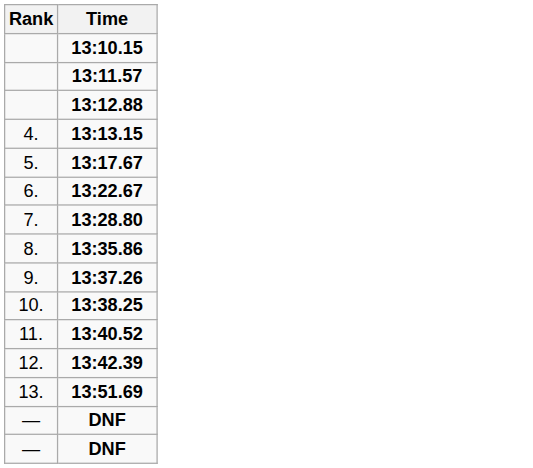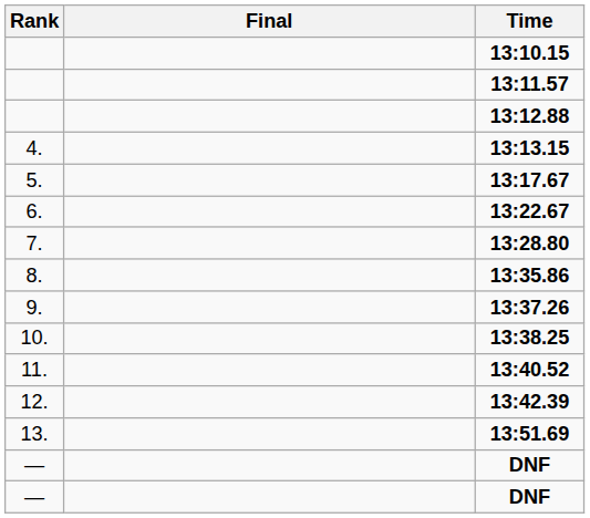+ column: Final
